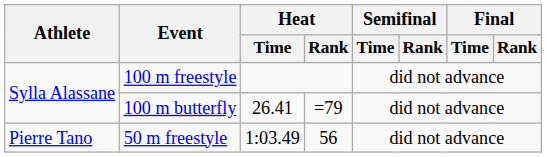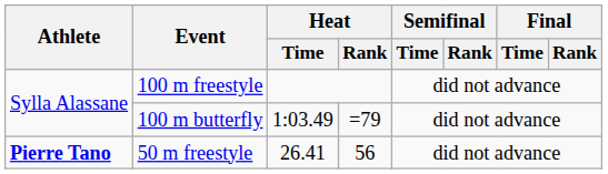100 m butterfly | Heat / Time: 26.41 -> 1:03.49
50 m freestyle | Athlete: normal -> bold
50 m freestyle | Heat / Time: 1:03.49 -> 26.41
